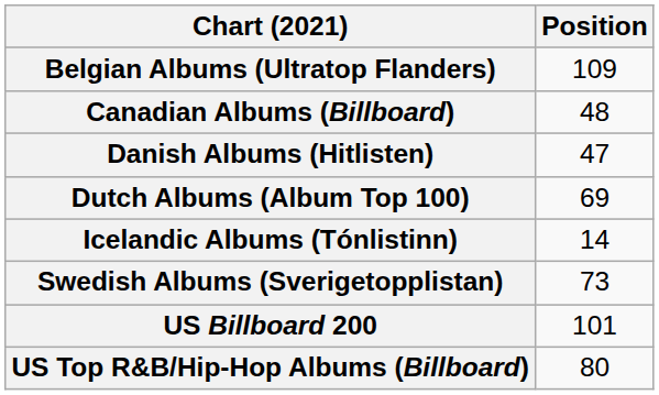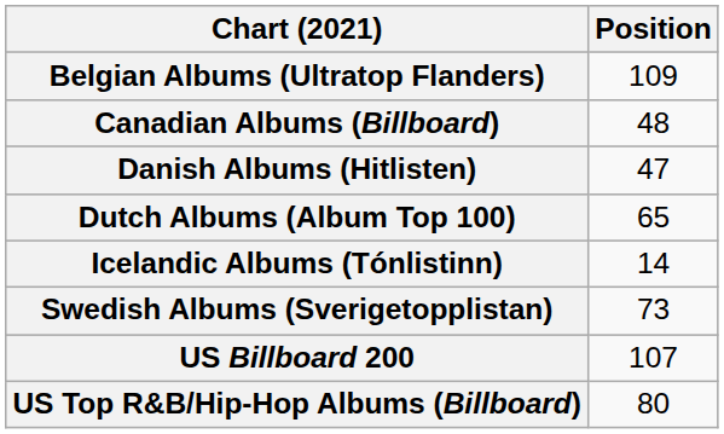Dutch Albums (Album Top 100) | Position: 69 -> 65
US Billboard 200 | Position: 101 -> 107
